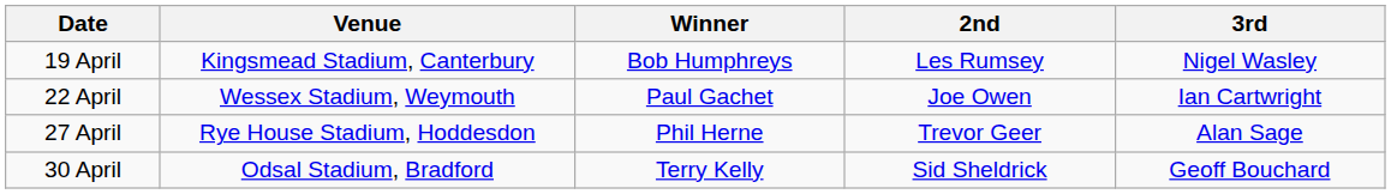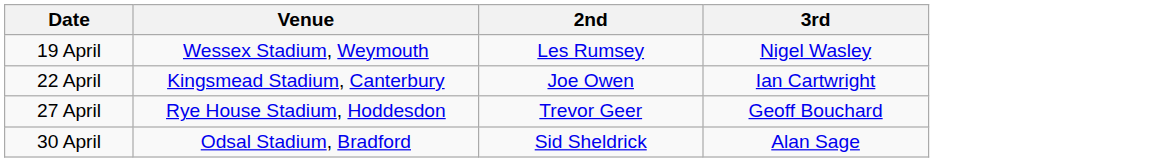- column: Winner | Bob Humphreys | Paul Gachet | Phil Herne | Terry Kelly
19 April | Venue: Kingsmead Stadium, Canterbury -> Wessex Stadium, Weymouth
22 April | Venue: Wessex Stadium, Weymouth -> Kingsmead Stadium, Canterbury
27 April | 3rd: Alan Sage -> Geoff Bouchard
30 April | 3rd: Geoff Bouchard -> Alan Sage
